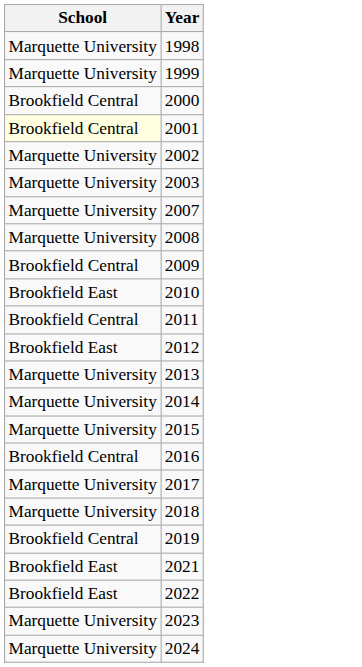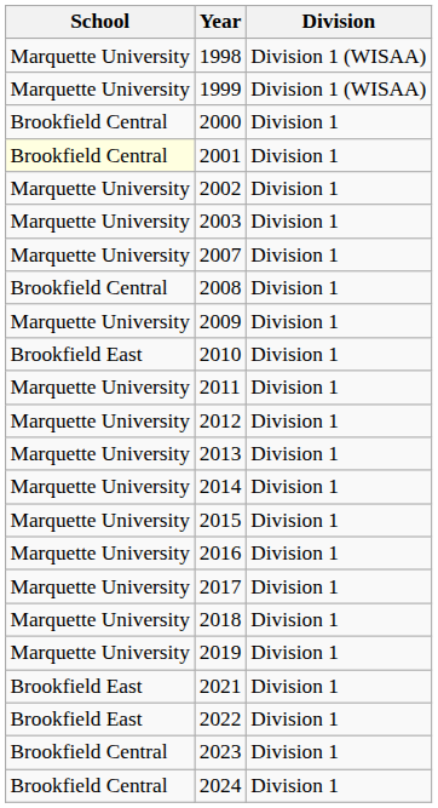+ column: Division | Division 1 (WISAA) | Division 1 (WISAA) | Division 1 | Division 1 | Division 1 | Division 1 | Division 1 | Division 1 | Division 1 | Division 1 | Division 1 | Division 1 | Division 1 | Division 1 | Division 1 | Division 1 | Division 1 | Division 1 | Division 1 | Division 1 | Division 1 | Division 1 | Division 1
2008 | School: Marquette University -> Brookfield Central
2009 | School: Brookfield Central -> Marquette University
2011 | School: Brookfield Central -> Marquette University
2012 | School: Brookfield East -> Marquette University
2016 | School: Brookfield Central -> Marquette University
2019 | School: Brookfield Central -> Marquette University
2023 | School: Marquette University -> Brookfield Central
2024 | School: Marquette University -> Brookfield Central
